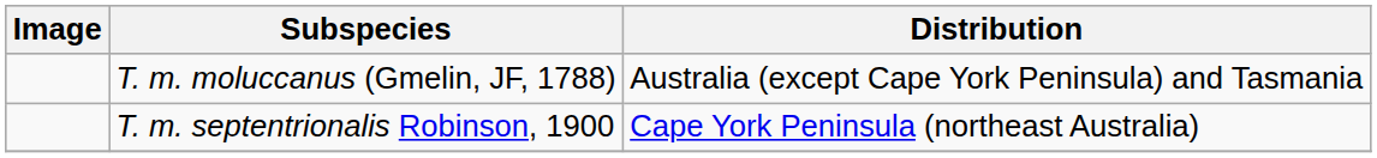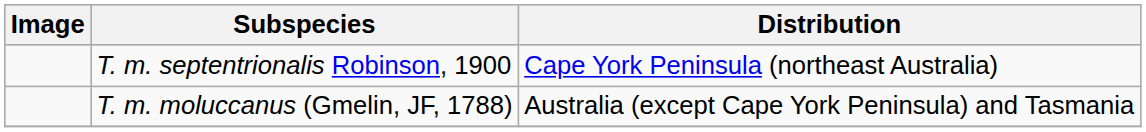rows swapped: T. m. septentrionalis Robinson, 1900 <-> T. m. moluccanus (Gmelin, JF, 1788)
